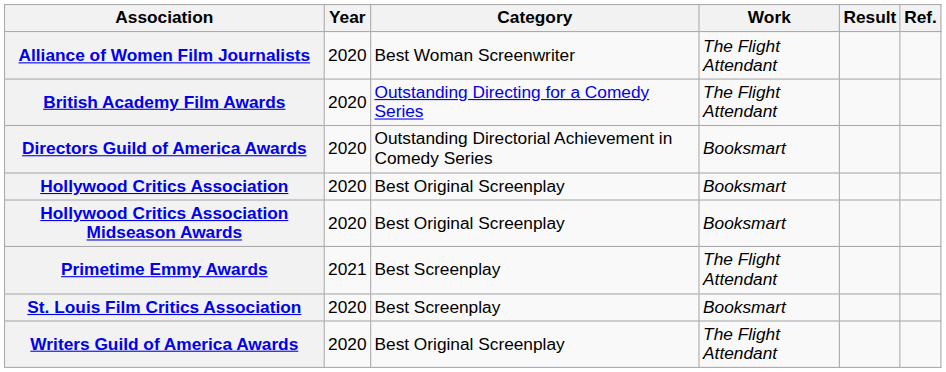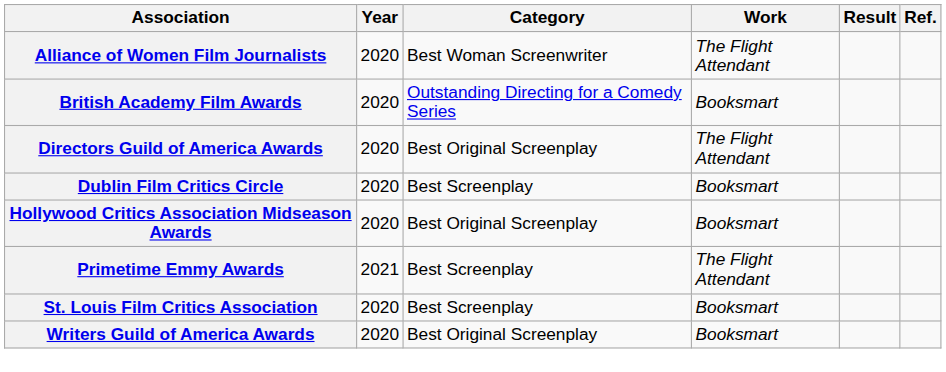British Academy Film Awards | Work: The Flight Attendant -> Booksmart
Directors Guild of America Awards | Category: Outstanding Directorial Achievement in Comedy Series -> Best Original Screenplay
Directors Guild of America Awards | Work: Booksmart -> The Flight Attendant
+ row: Dublin Film Critics Circle | 2020 | Best Screenplay | Booksmart
- row: Hollywood Critics Association | 2020 | Best Original Screenplay | Booksmart
Writers Guild of America Awards | Work: The Flight Attendant -> Booksmart
